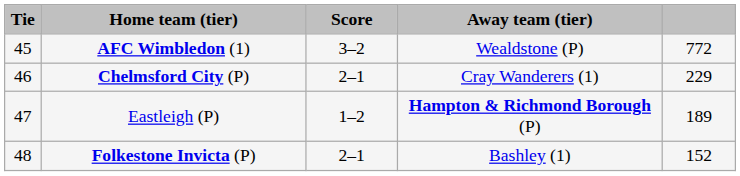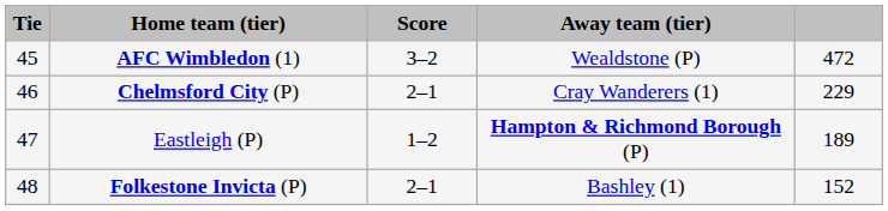AFC Wimbledon (1) | column 5: 772 -> 472
